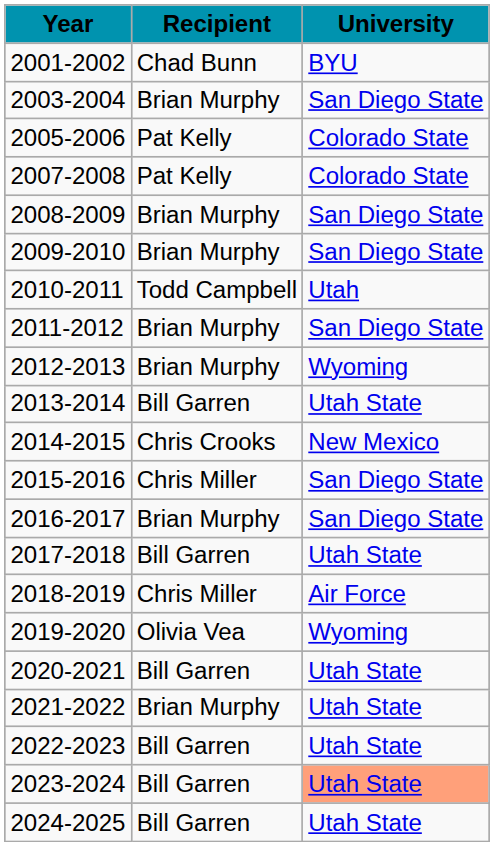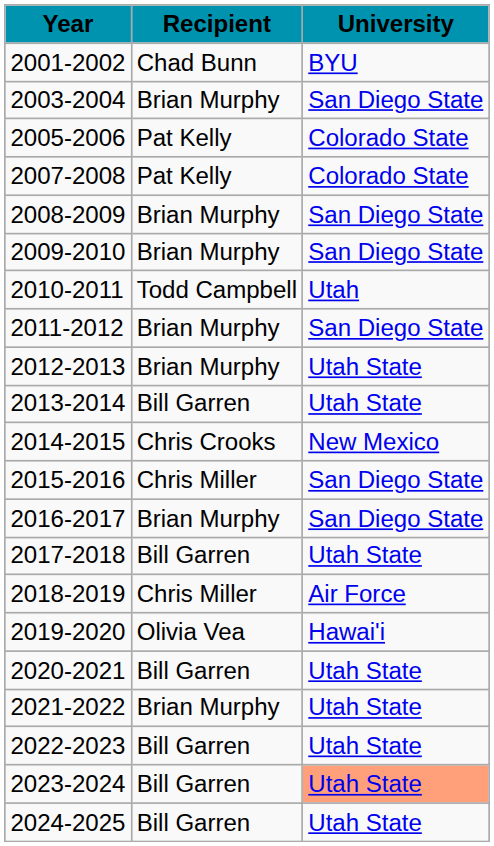2012-2013 | University: Wyoming -> Utah State
2019-2020 | University: Wyoming -> Hawai'i
